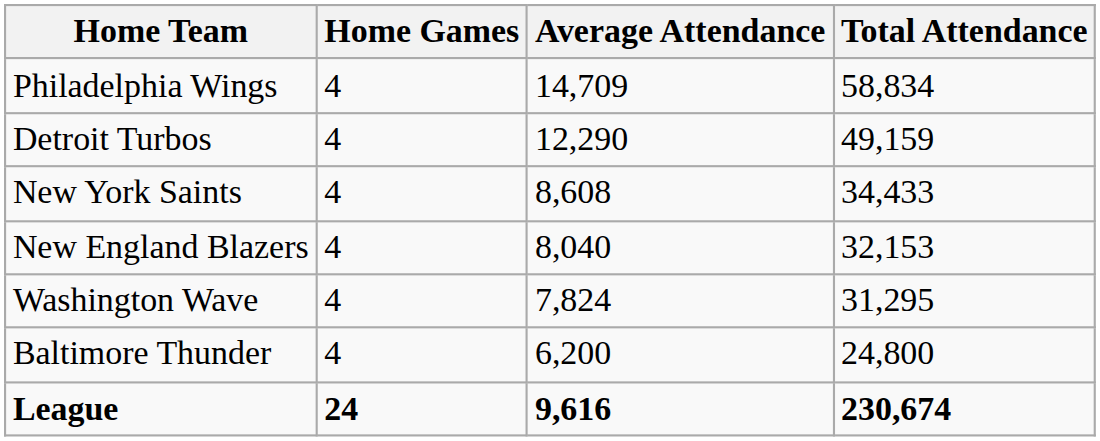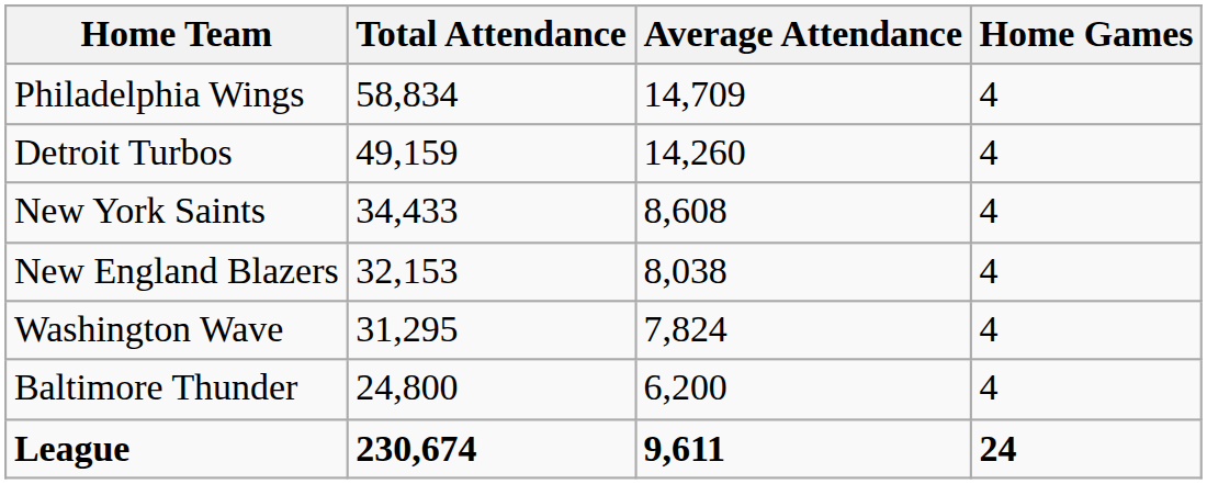columns swapped: Home Games <-> Total Attendance
Detroit Turbos | Average Attendance: 12,290 -> 14,260
New England Blazers | Average Attendance: 8,040 -> 8,038
League | Average Attendance: 9,616 -> 9,611
